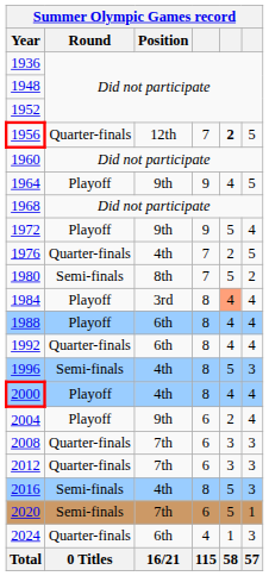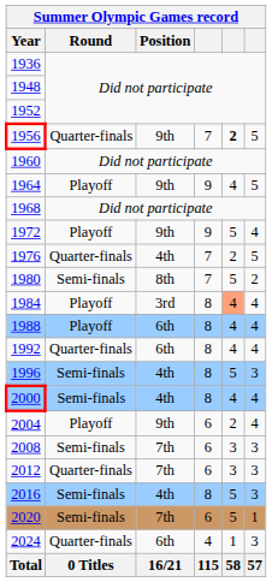1956 | Position: 12th -> 9th
2000 | Round: Playoff -> Semi-finals
2008 | Round: Quarter-finals -> Semi-finals
